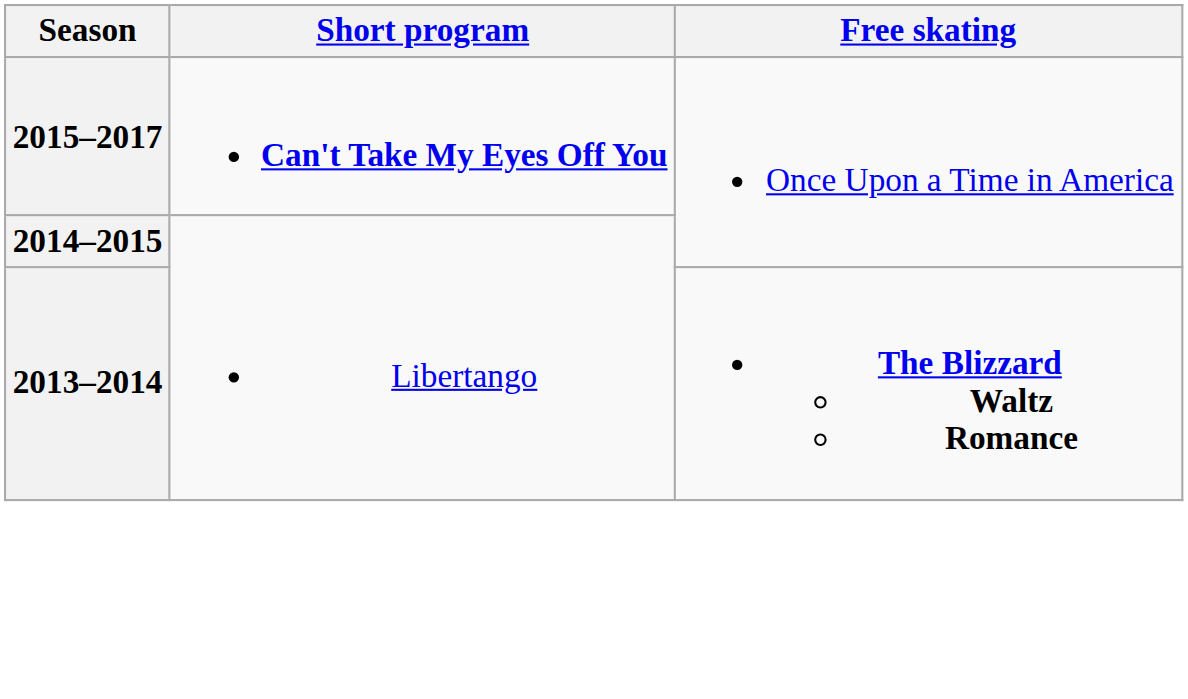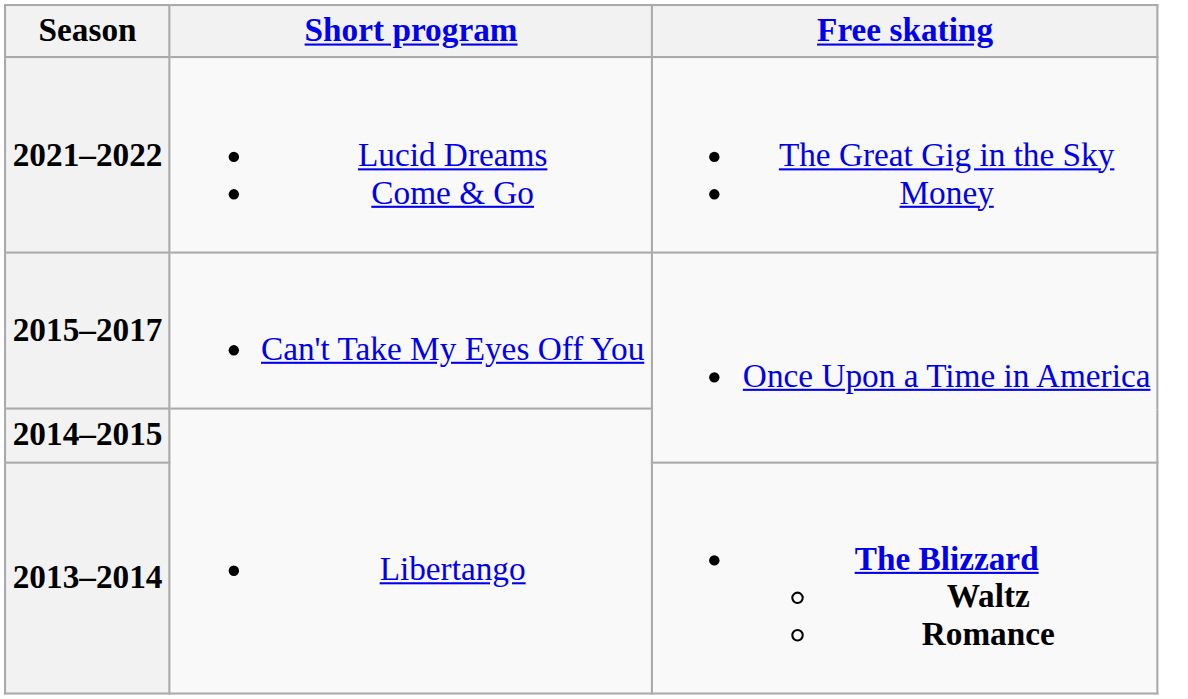+ row: 2021–2022 | Lucid Dreams Come & Go | The Great Gig in the Sky Money
2015–2017 | Short program: bold -> normal
